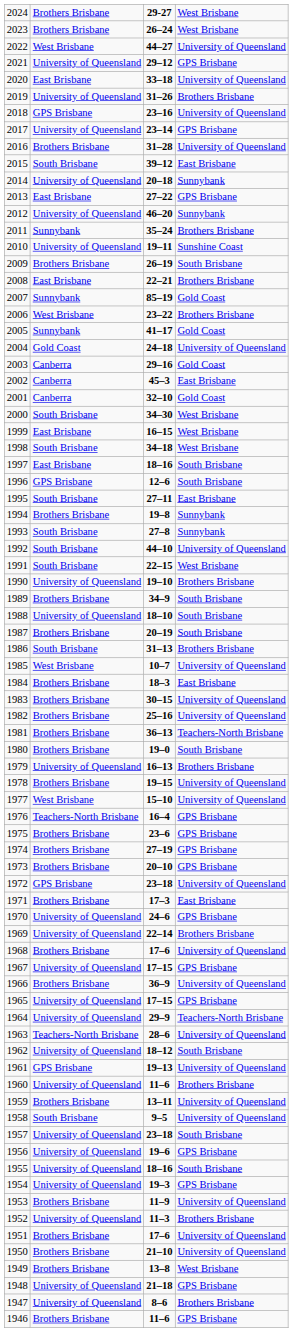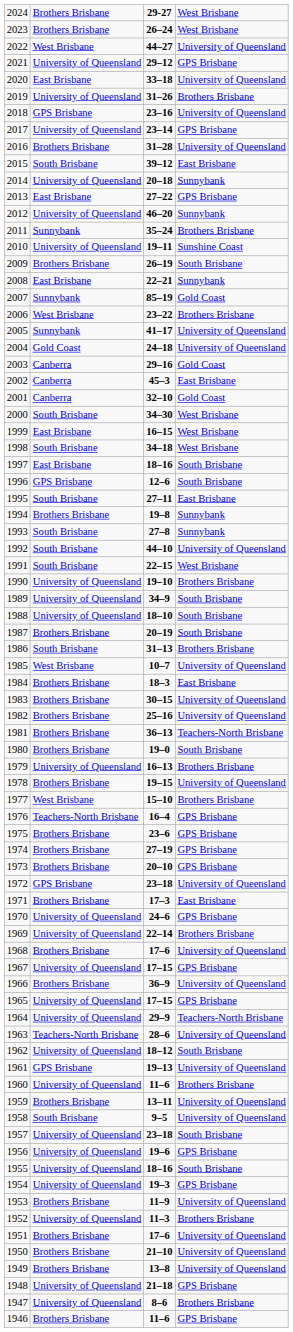2008 | column 4: Brothers Brisbane -> Sunnybank
2005 | column 4: Gold Coast -> University of Queensland
1989 | column 2: Brothers Brisbane -> University of Queensland
1977 | column 4: University of Queensland -> Brothers Brisbane
1949 | column 4: West Brisbane -> University of Queensland
